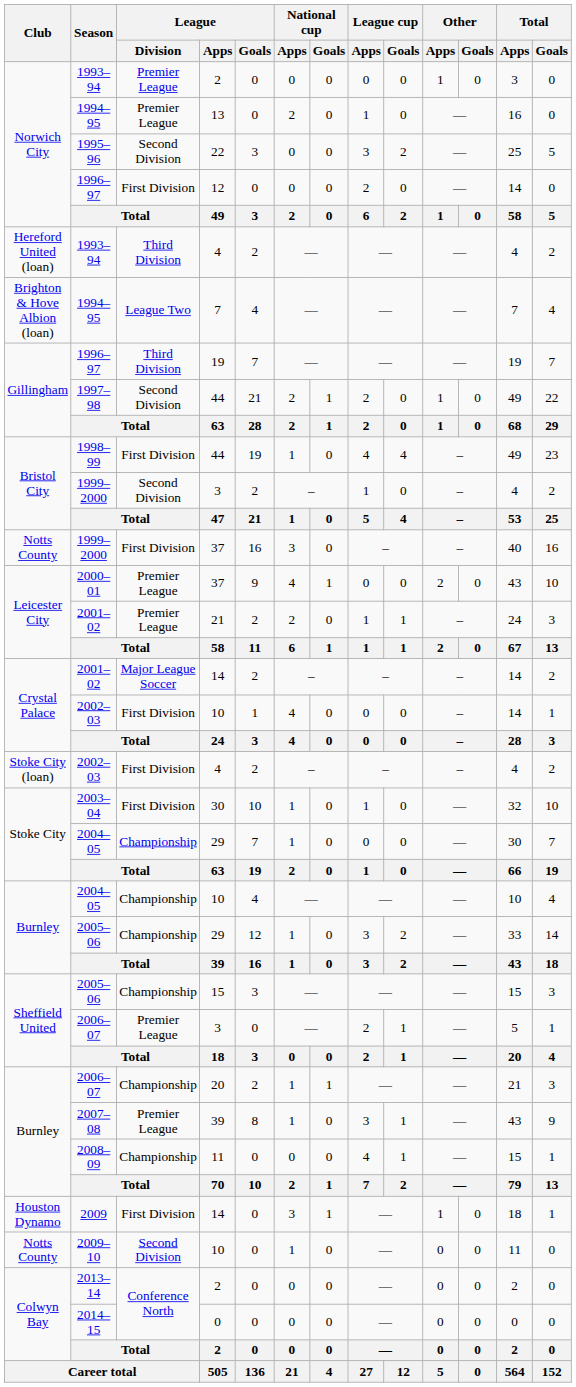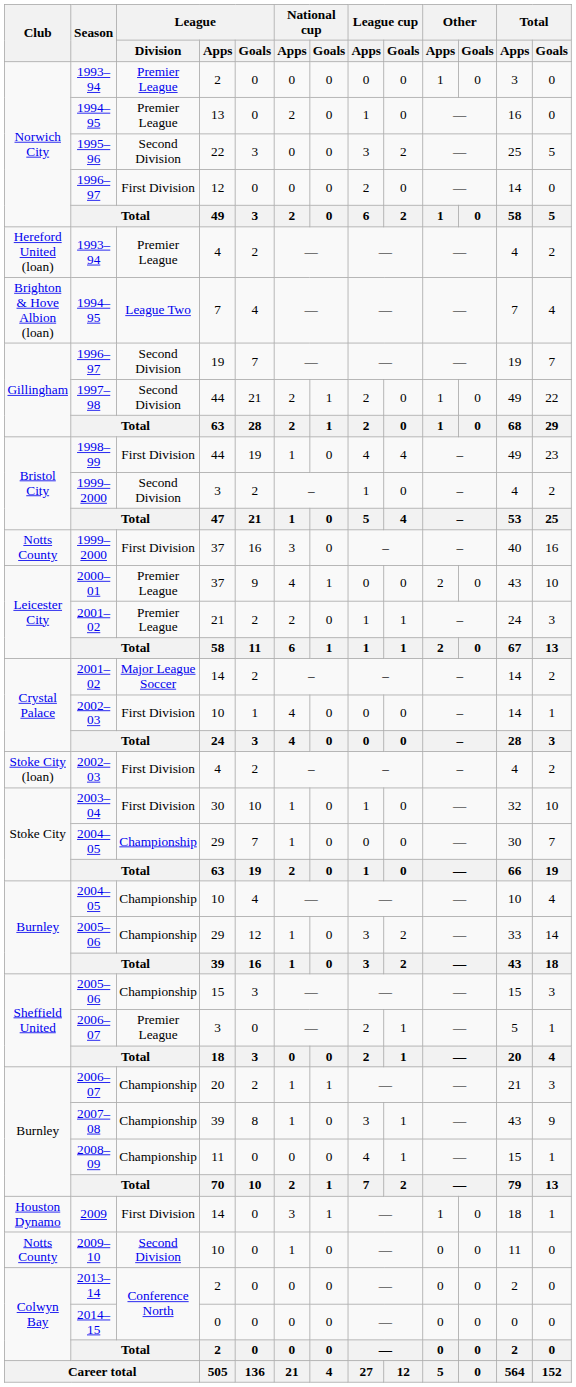1993–94 / 4 | League / Division: Third Division -> Premier League
1996–97 / 19 | League / Division: Third Division -> Second Division
2007–08 | League / Division: Premier League -> Championship
